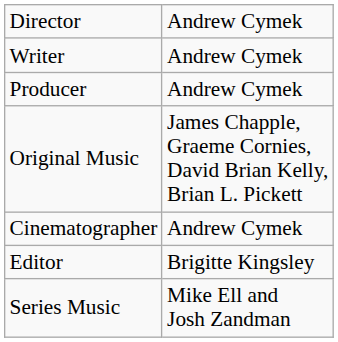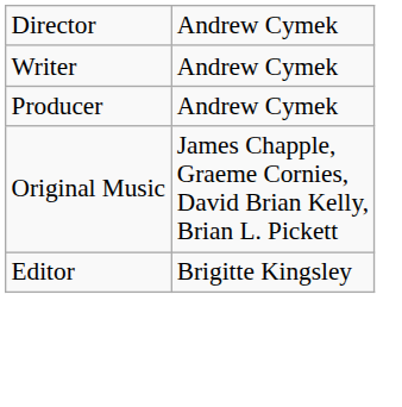- row: Cinematographer | Andrew Cymek
- row: Series Music | Mike Ell and Josh Zandman
